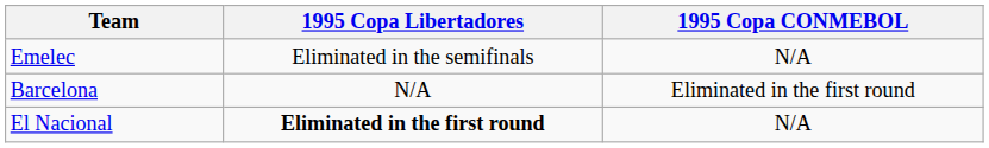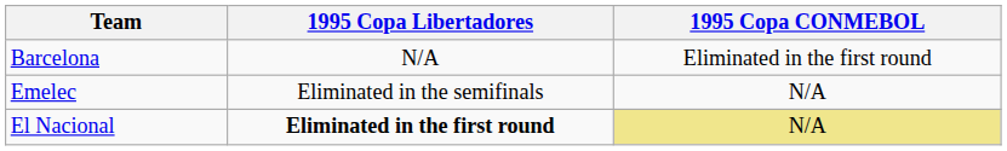rows swapped: Barcelona <-> Emelec
El Nacional | 1995 Copa CONMEBOL: no background -> khaki background
